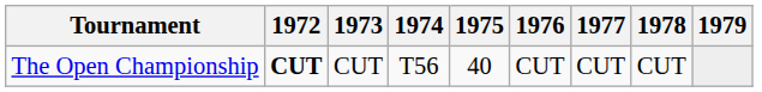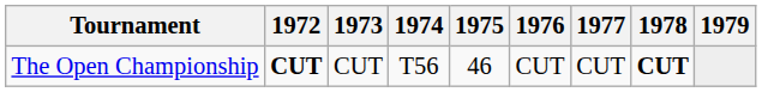The Open Championship | 1975: 40 -> 46
The Open Championship | 1978: normal -> bold
